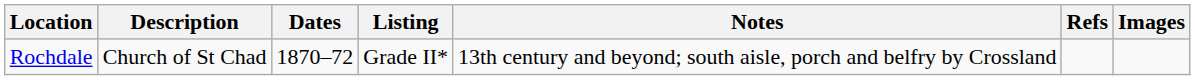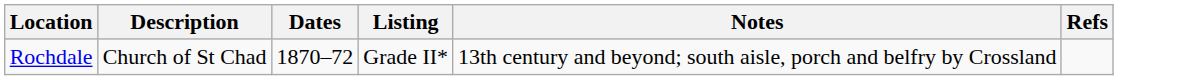- column: Images
